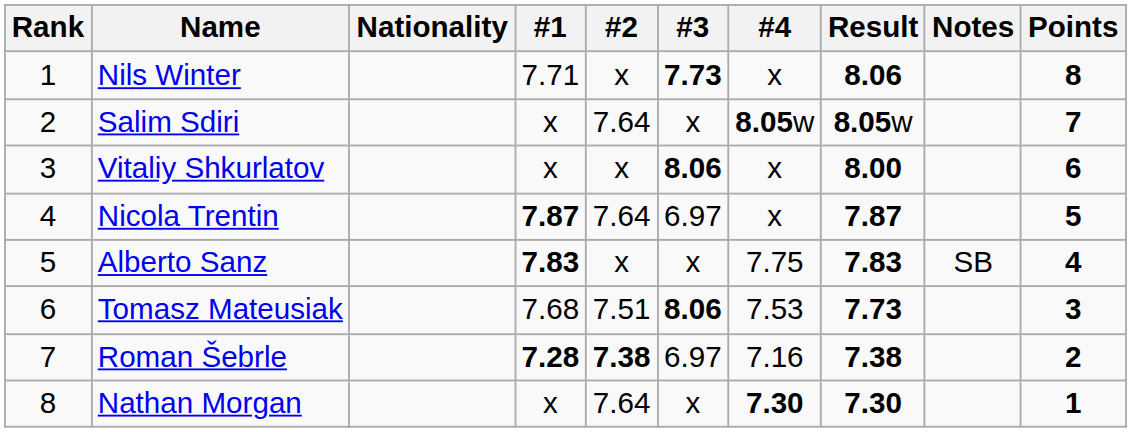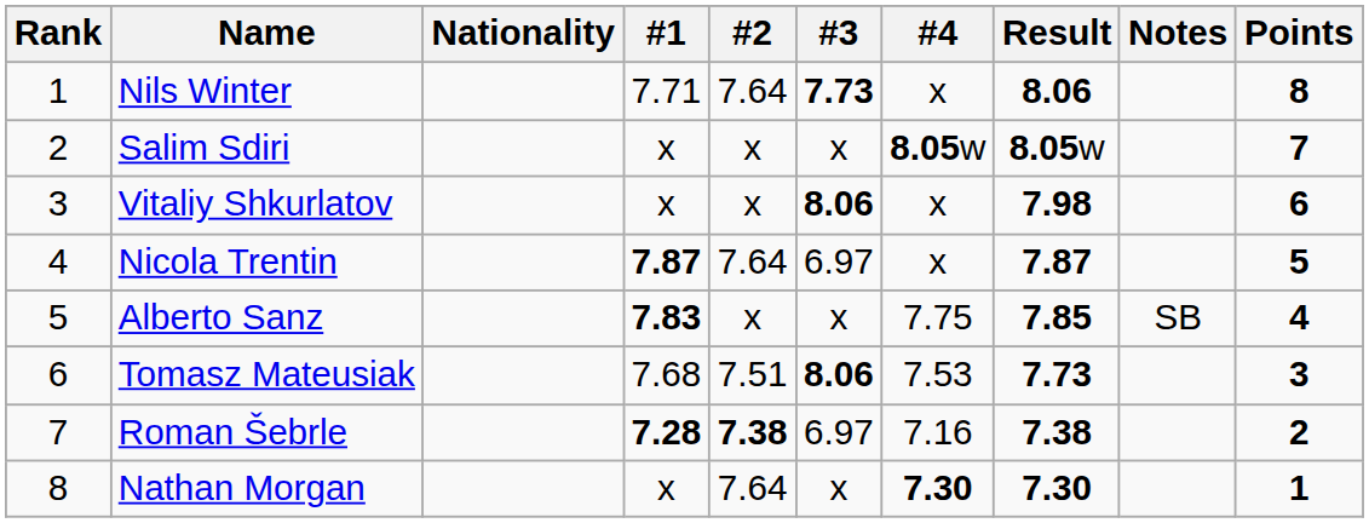Nils Winter | #2: x -> 7.64
Salim Sdiri | #2: 7.64 -> x
Vitaliy Shkurlatov | Result: 8.00 -> 7.98
Alberto Sanz | Result: 7.83 -> 7.85
